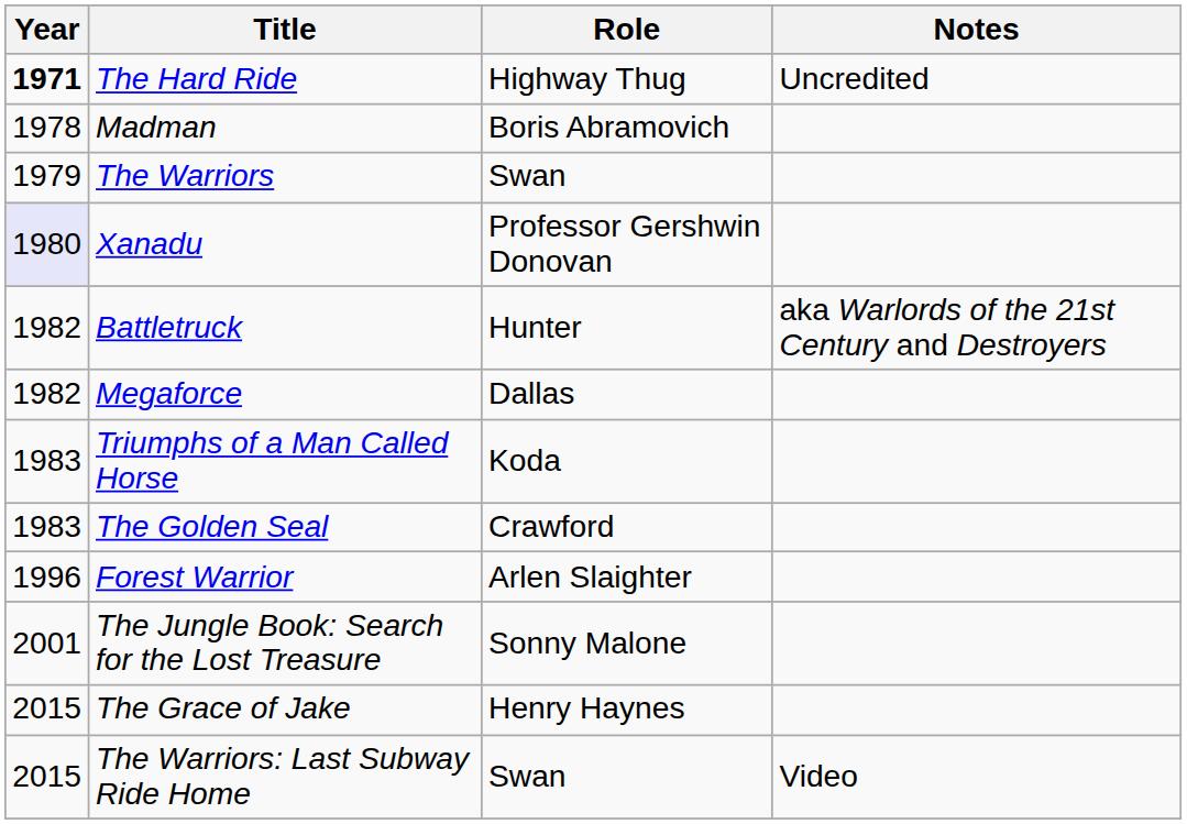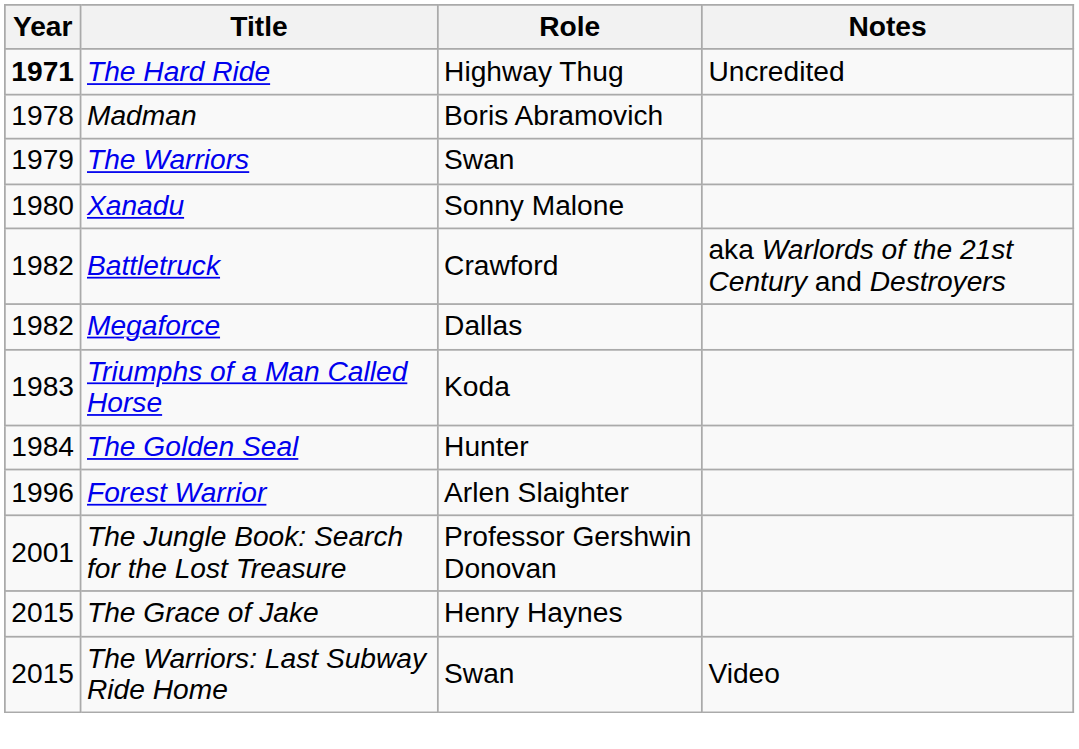Xanadu | Year: lavender background -> no background
Xanadu | Role: Professor Gershwin Donovan -> Sonny Malone
Battletruck | Role: Hunter -> Crawford
The Golden Seal | Year: 1983 -> 1984
The Golden Seal | Role: Crawford -> Hunter
The Jungle Book: Search for the Lost Treasure | Role: Sonny Malone -> Professor Gershwin Donovan
